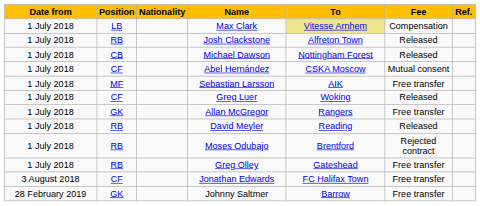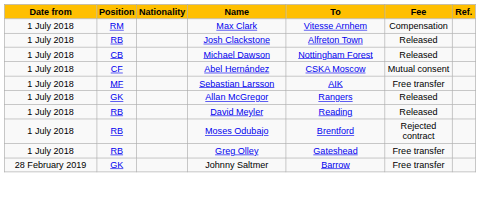Max Clark | Position: LB -> RM
Max Clark | To: khaki background -> no background
- row: 1 July 2018 | CF | Greg Luer | Woking | Released
Allan McGregor | Fee: Free transfer -> Released
- row: 3 August 2018 | CF | Jonathan Edwards | FC Halifax Town | Free transfer
